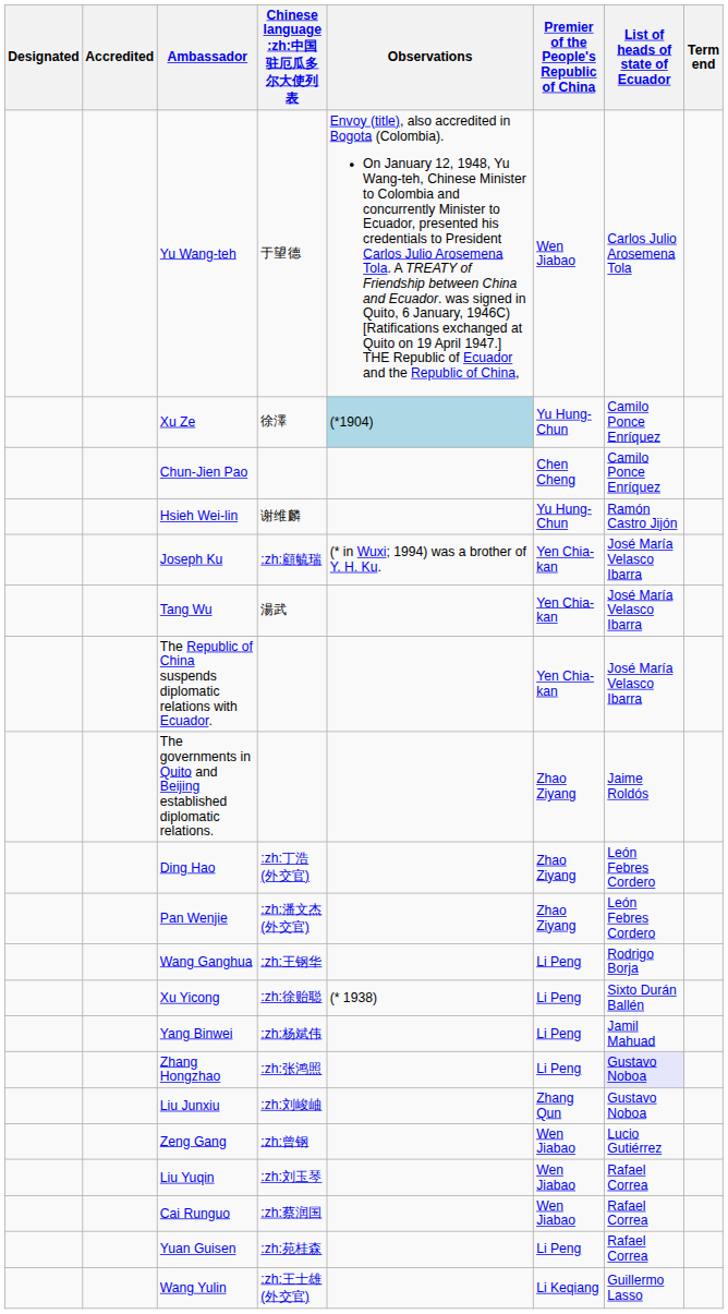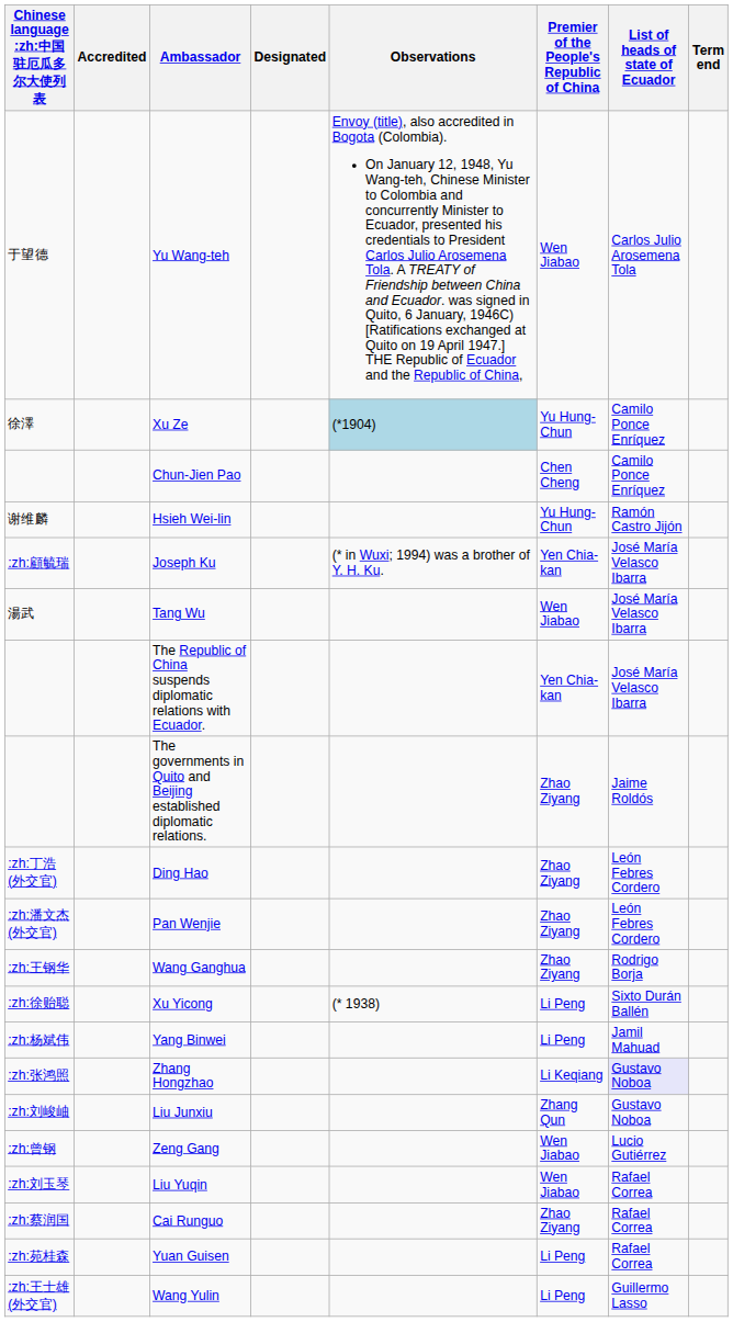columns swapped: Designated <-> Chinese language :zh:中国驻厄瓜多尔大使列表
Tang Wu | Premier of the People's Republic of China: Yen Chia-kan -> Wen Jiabao
Wang Ganghua | Premier of the People's Republic of China: Li Peng -> Zhao Ziyang
Zhang Hongzhao | Premier of the People's Republic of China: Li Peng -> Li Keqiang
Cai Runguo | Premier of the People's Republic of China: Wen Jiabao -> Zhao Ziyang
Wang Yulin | Premier of the People's Republic of China: Li Keqiang -> Li Peng
